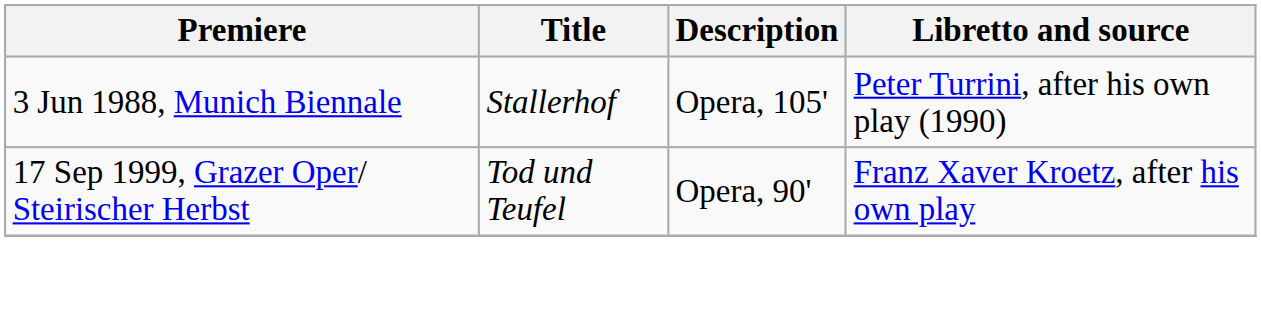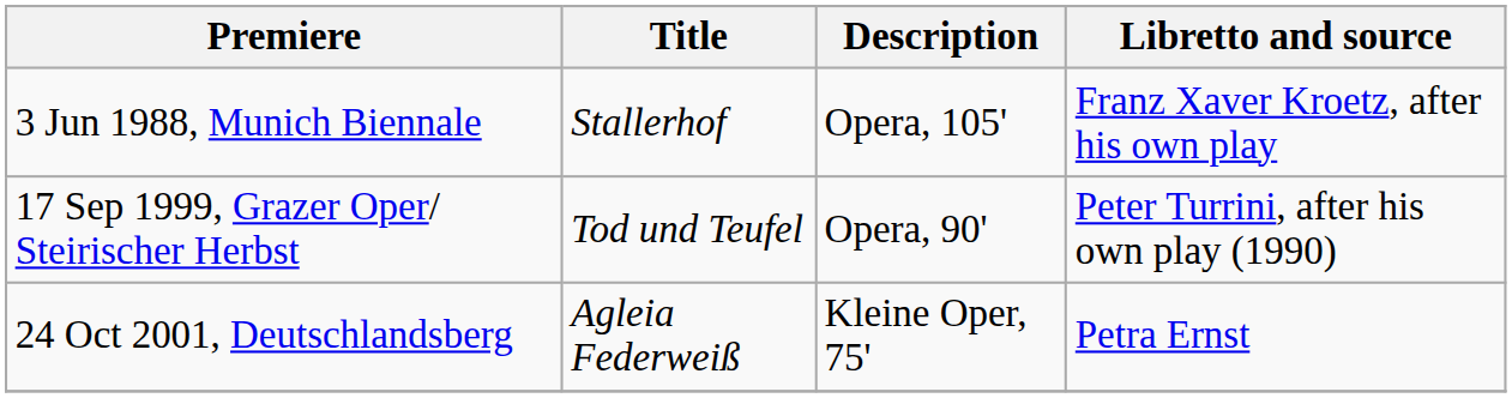3 Jun 1988, Munich Biennale | Libretto and source: Peter Turrini, after his own play (1990) -> Franz Xaver Kroetz, after his own play
17 Sep 1999, Grazer Oper/ Steirischer Herbst | Libretto and source: Franz Xaver Kroetz, after his own play -> Peter Turrini, after his own play (1990)
+ row: 24 Oct 2001, Deutschlandsberg | Agleia Federweiß | Kleine Oper, 75' | Petra Ernst
